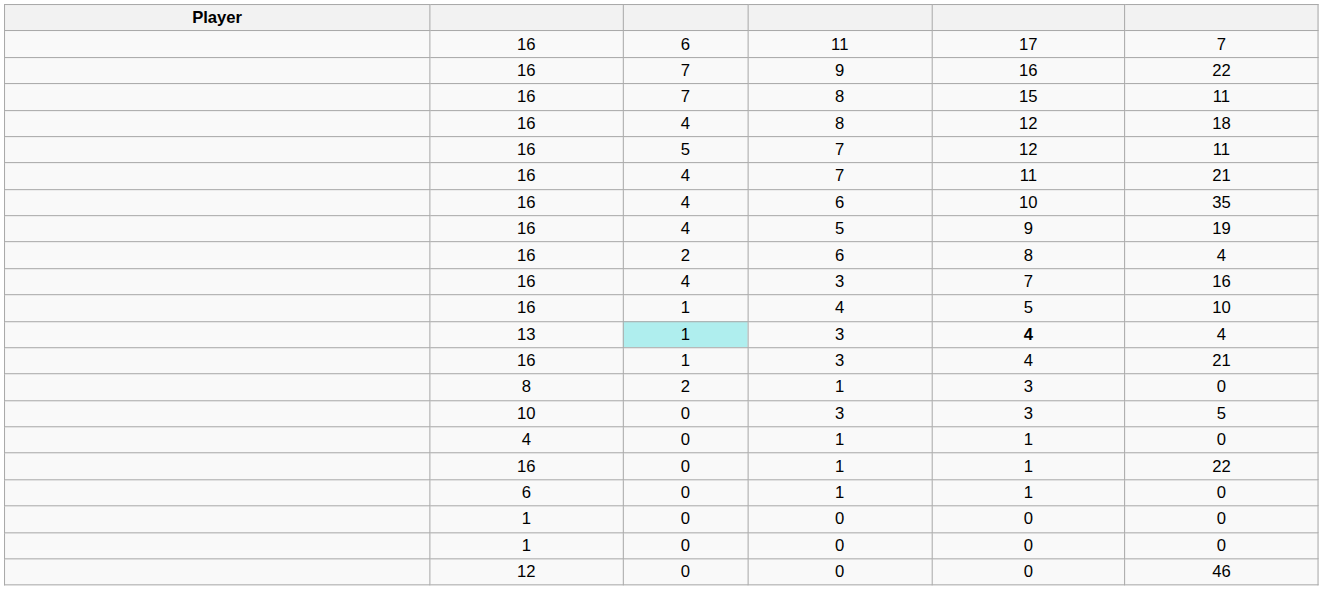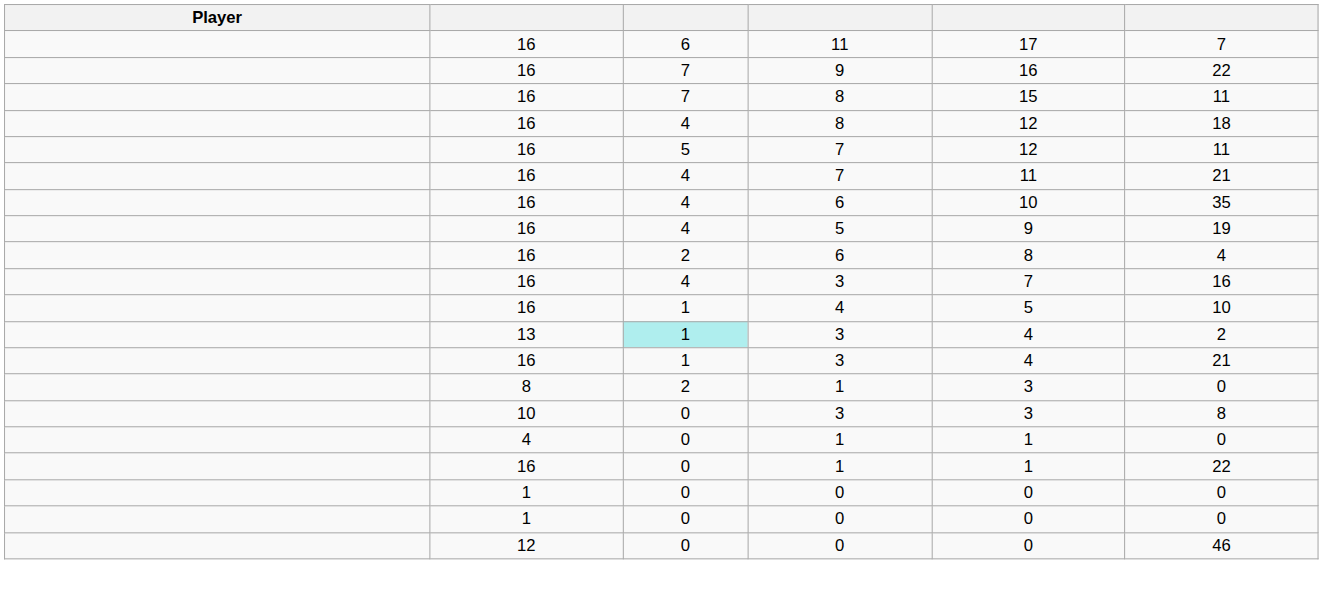13 / 3 | column 5: bold -> normal
13 / 3 | column 6: 4 -> 2
10 / 3 | column 6: 5 -> 8
- row: 6 | 0 | 1 | 1 | 0
